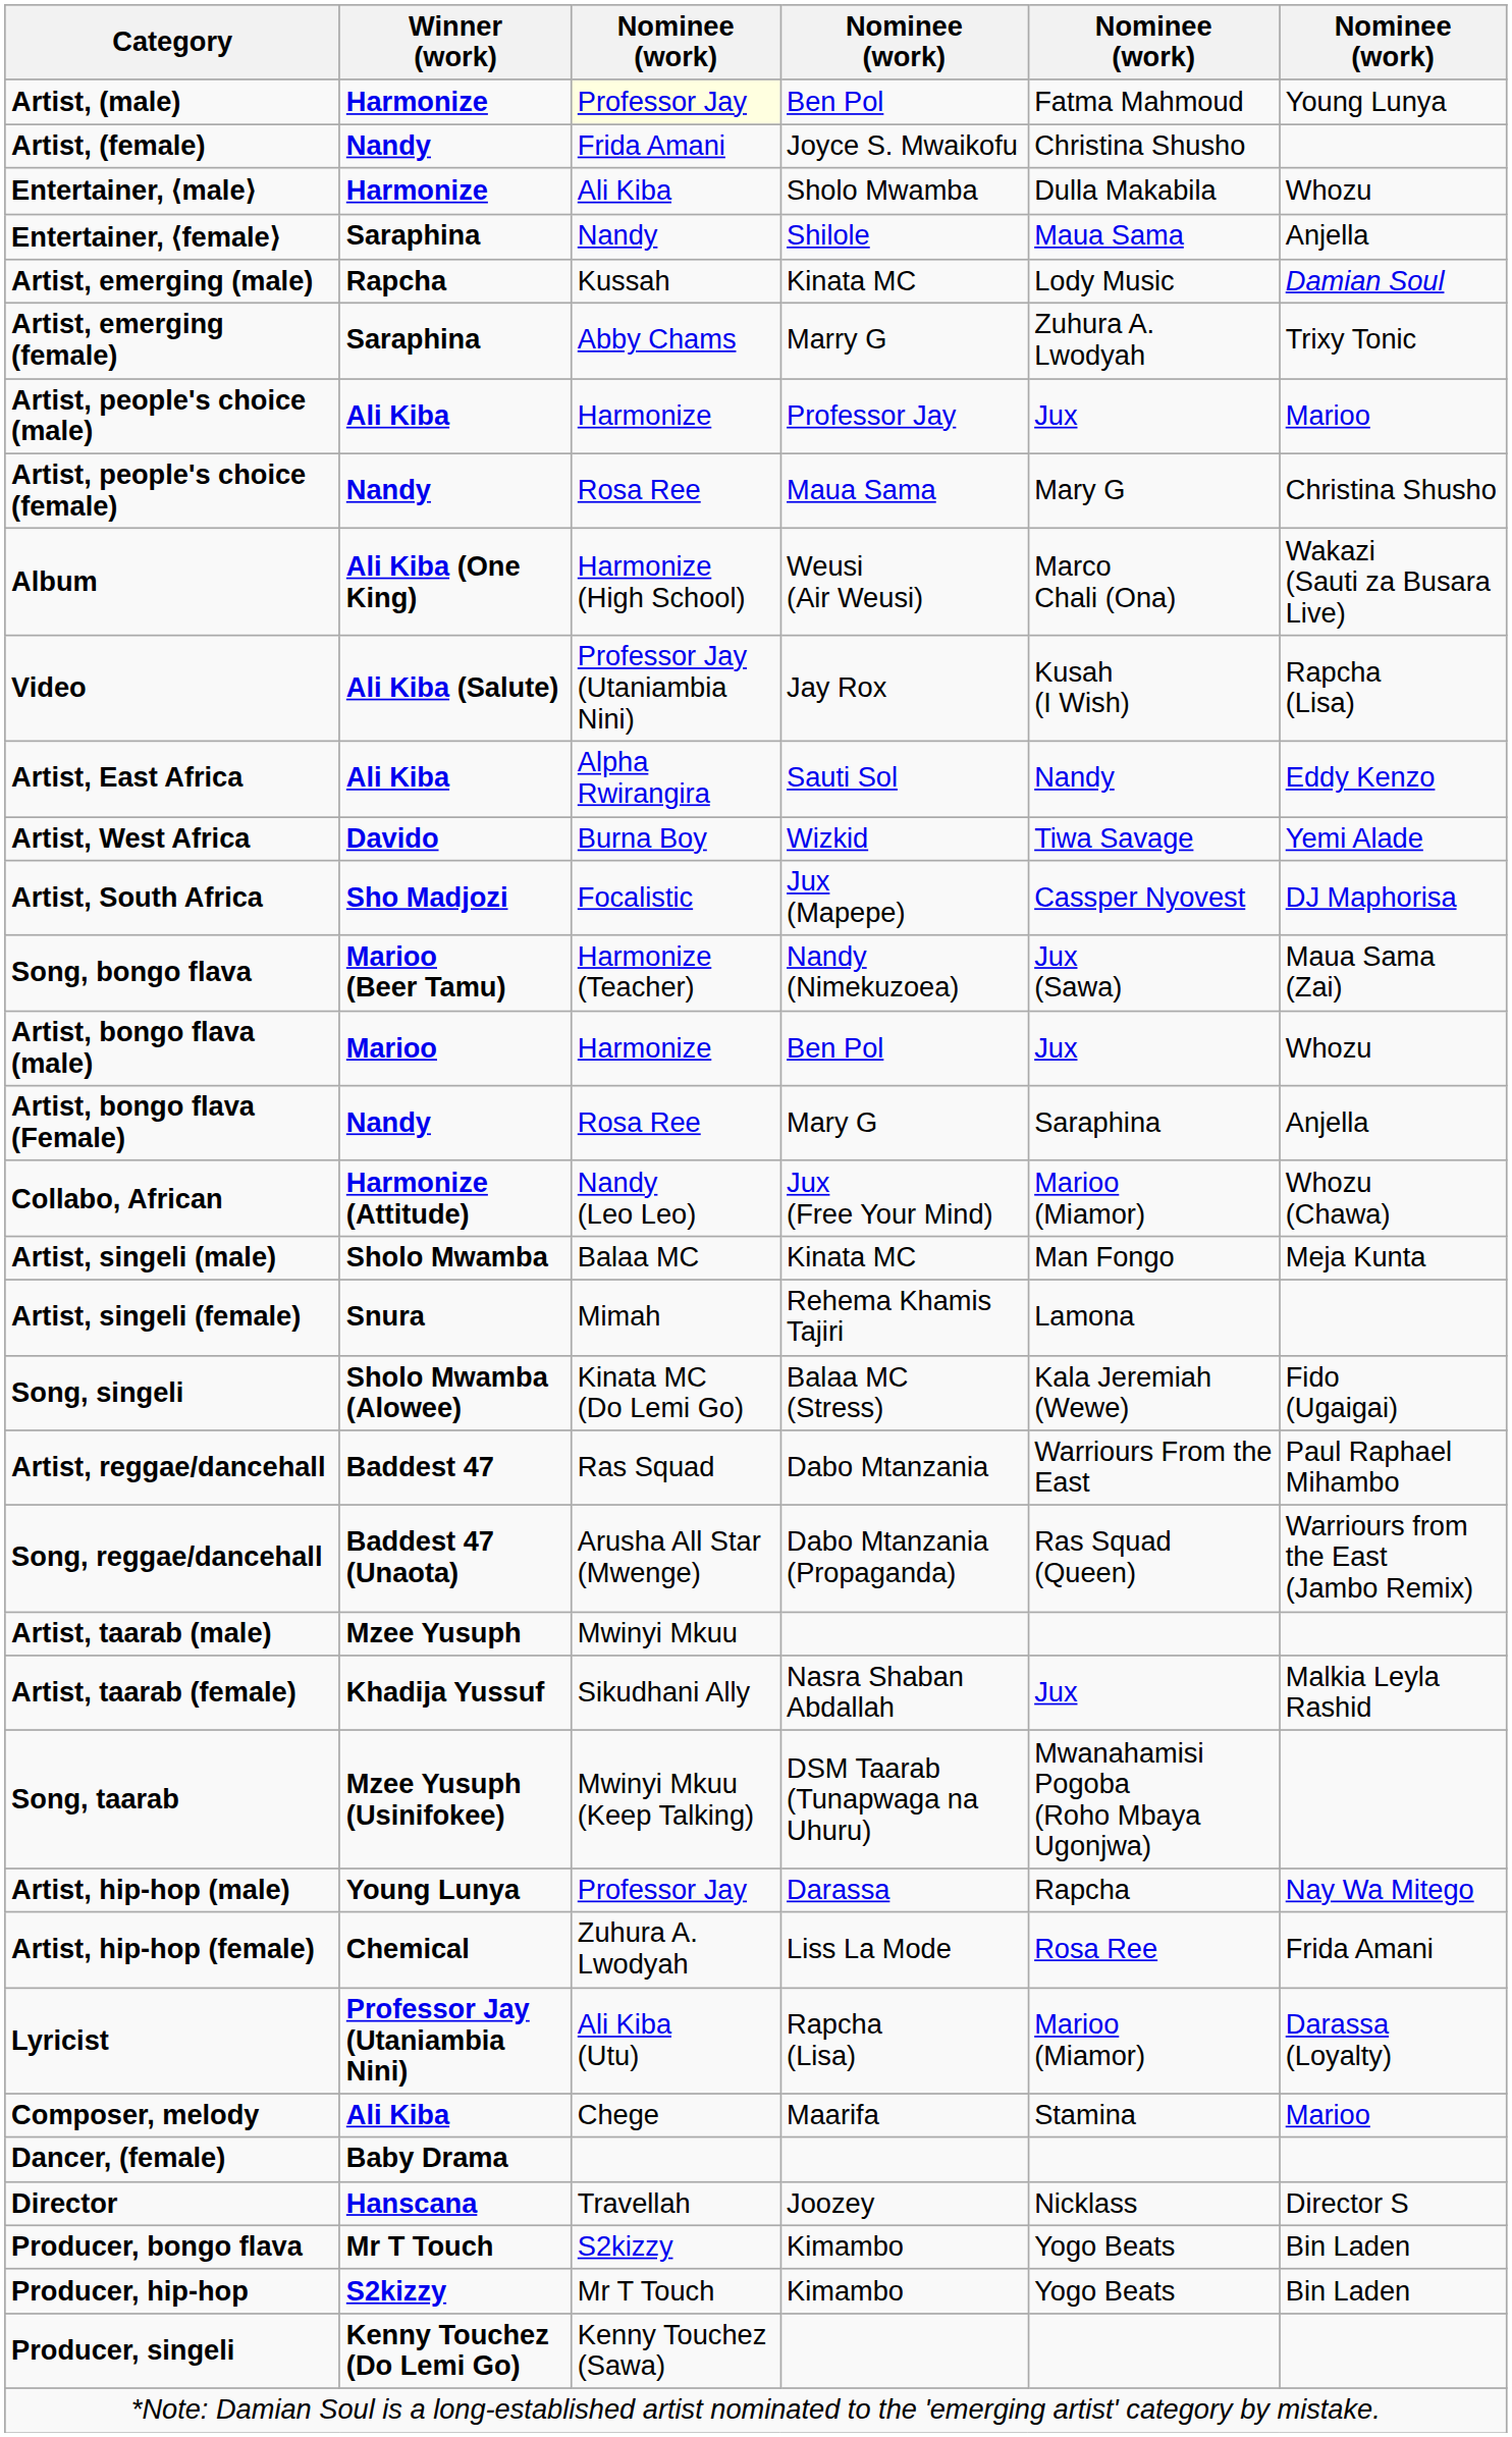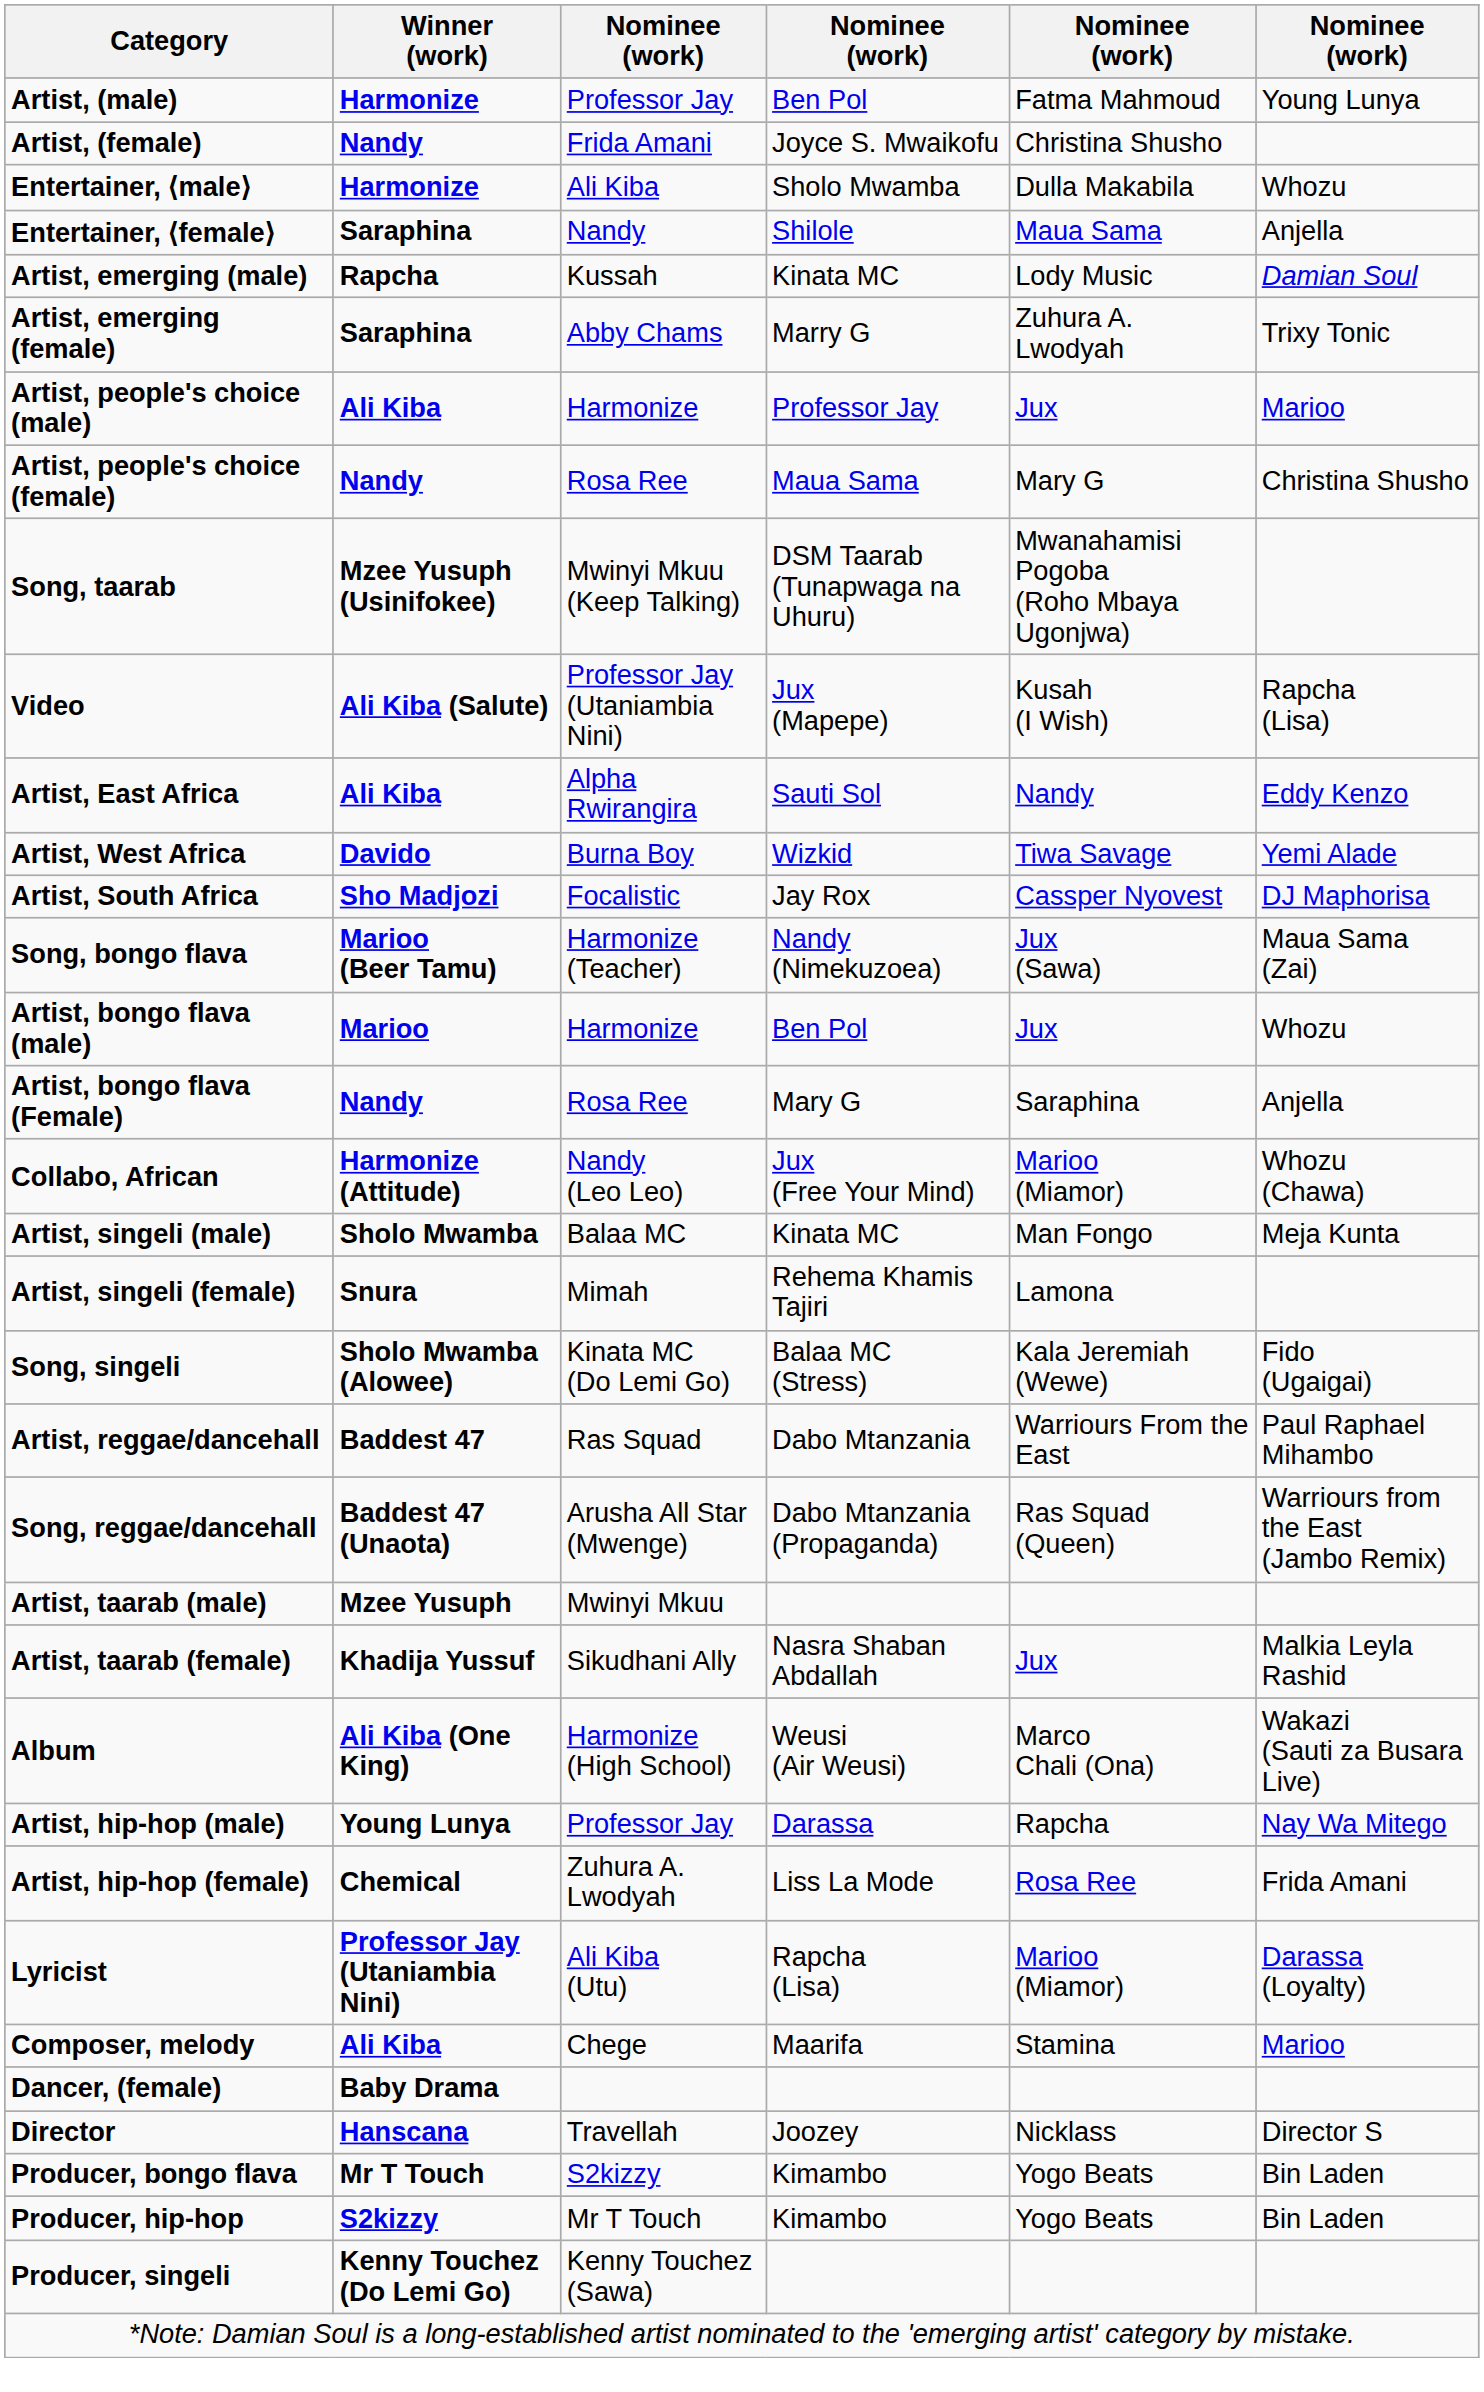Artist, (male) | column 3: lightyellow background -> no background
rows swapped: Album <-> Song, taarab
Video | column 4: Jay Rox -> Jux (Mapepe)
Artist, South Africa | column 4: Jux (Mapepe) -> Jay Rox
